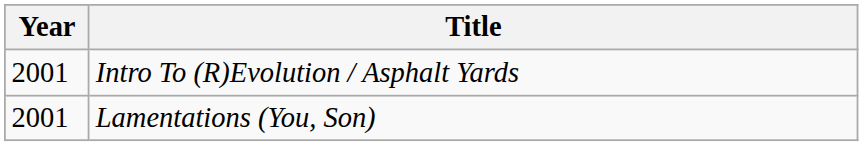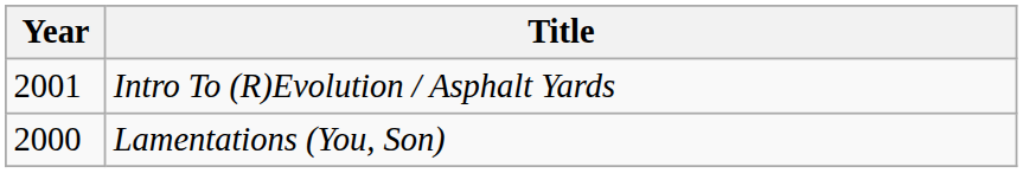Lamentations (You, Son) | Year: 2001 -> 2000
